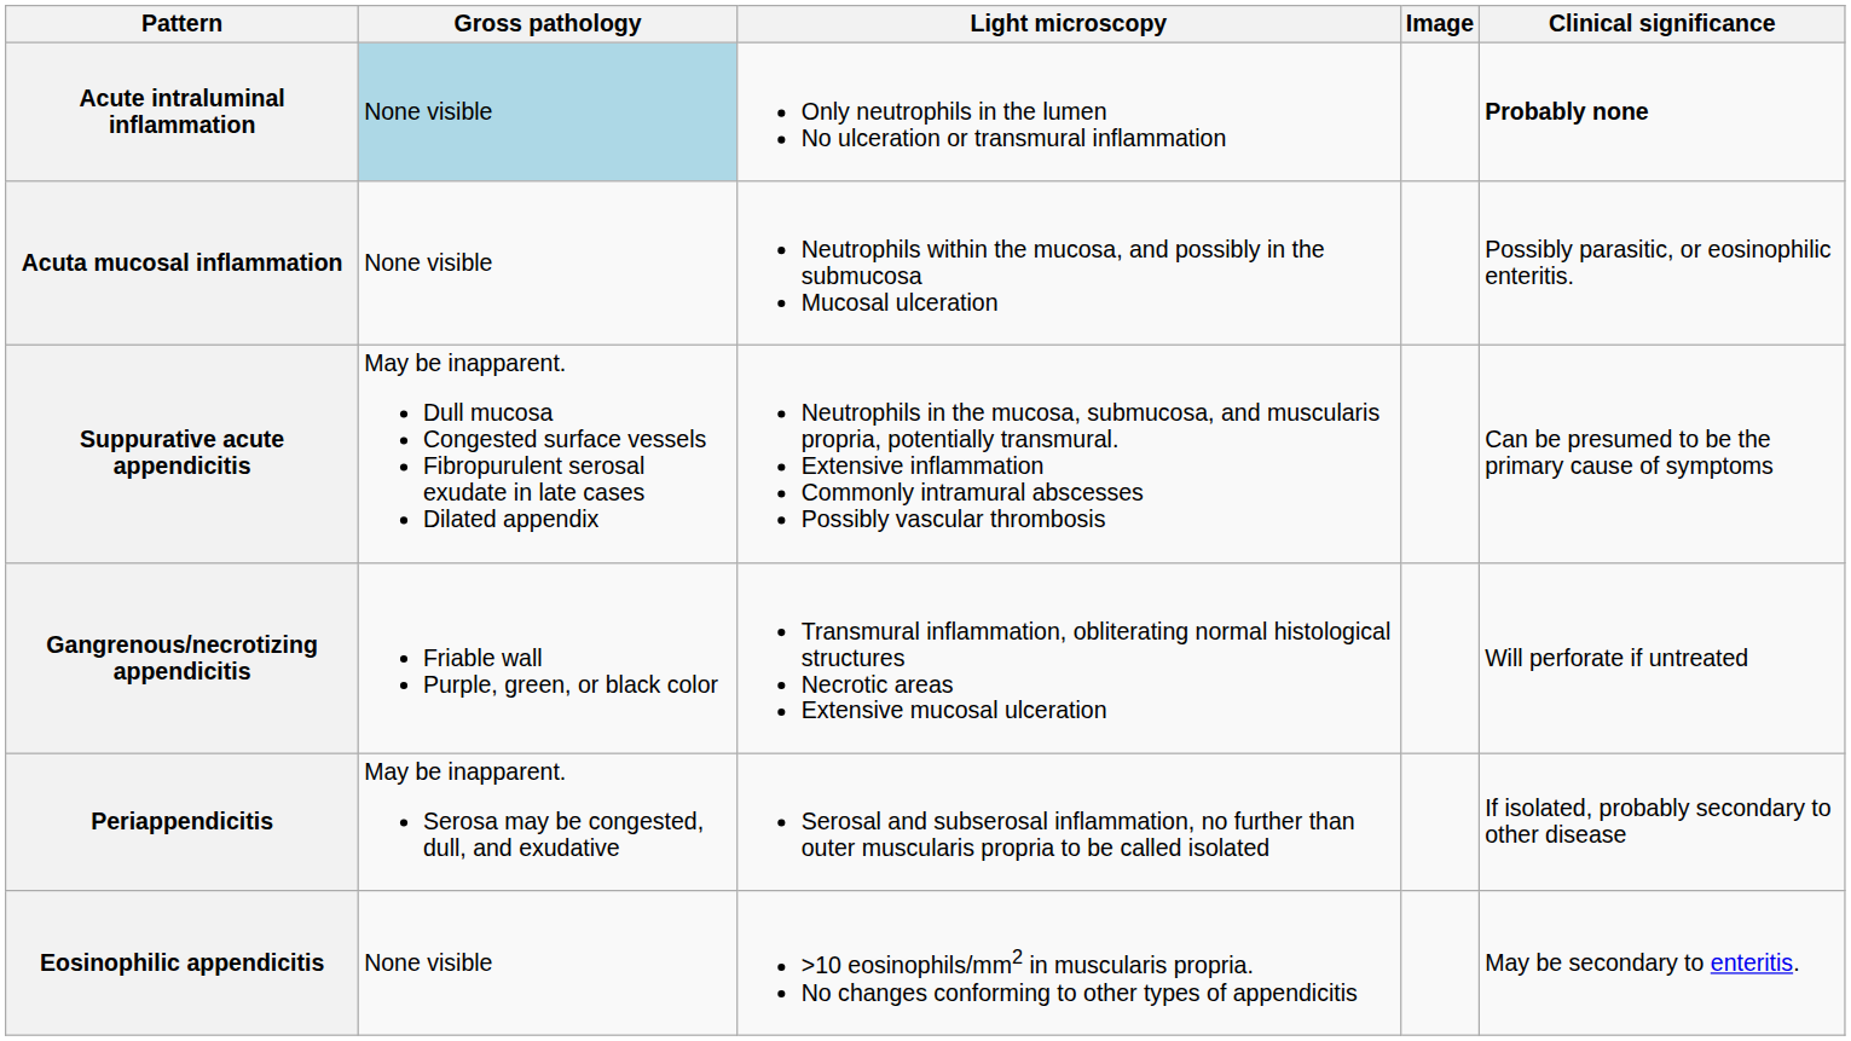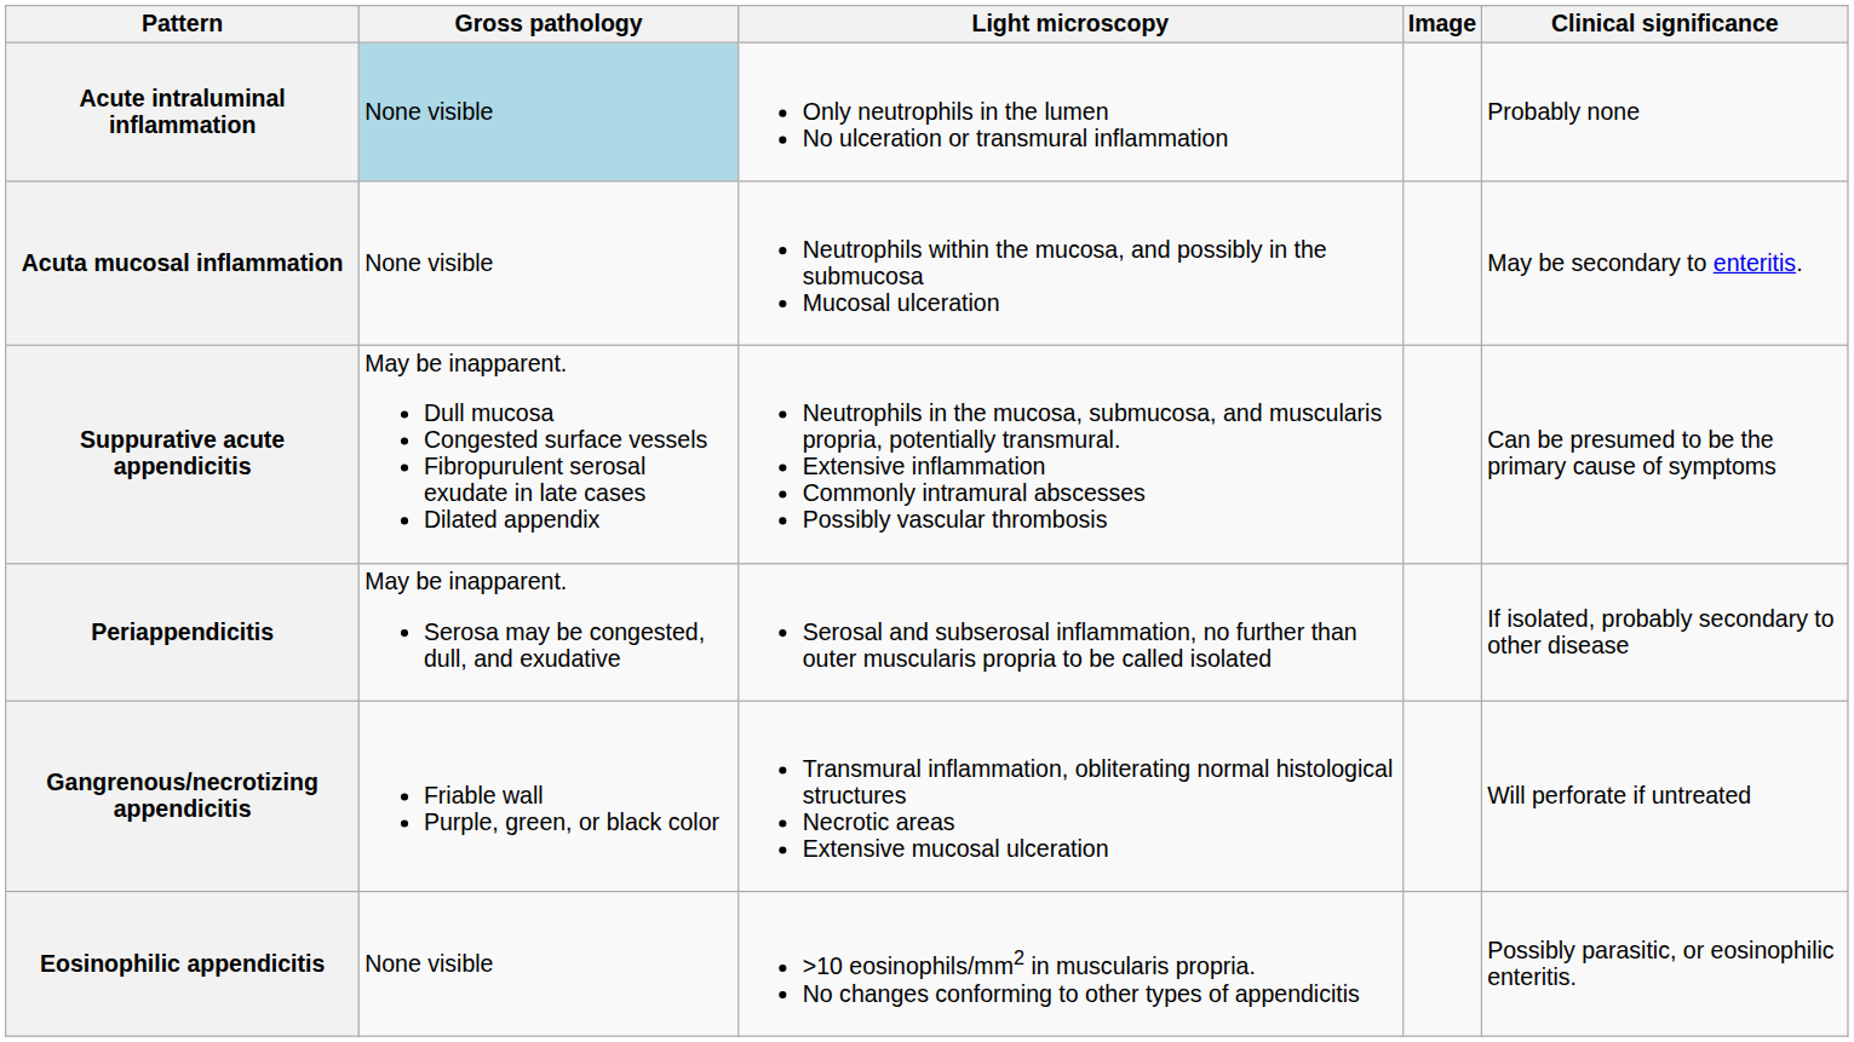Acute intraluminal inflammation | Clinical significance: bold -> normal
Acuta mucosal inflammation | Clinical significance: Possibly parasitic, or eosinophilic enteritis. -> May be secondary to enteritis.
rows swapped: Gangrenous/necrotizing appendicitis <-> Periappendicitis
Eosinophilic appendicitis | Clinical significance: May be secondary to enteritis. -> Possibly parasitic, or eosinophilic enteritis.
